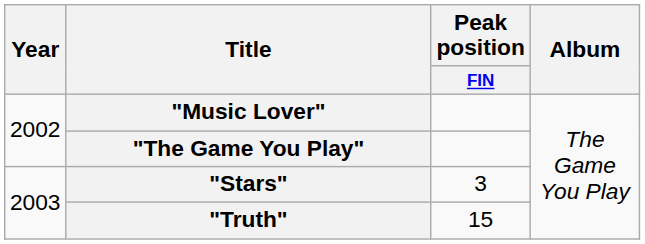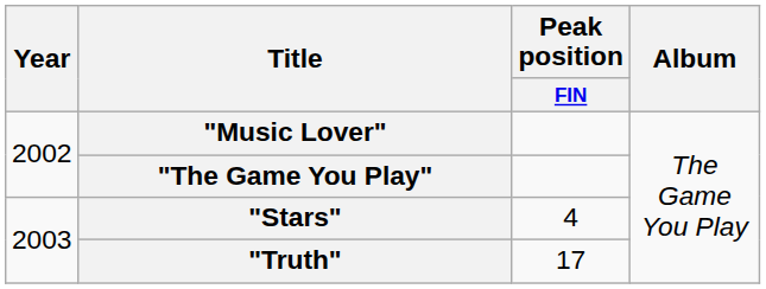"Stars" | Peak position / FIN: 3 -> 4
"Truth" | Peak position / FIN: 15 -> 17
